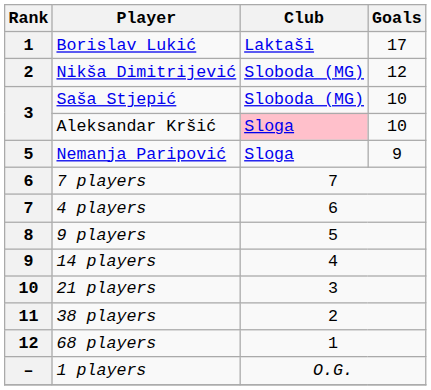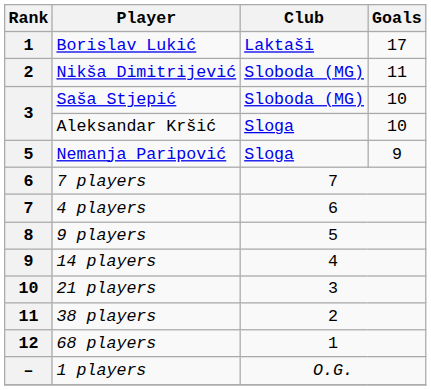Nikša Dimitrijević | Goals: 12 -> 11
Aleksandar Kršić | Club: pink background -> no background
